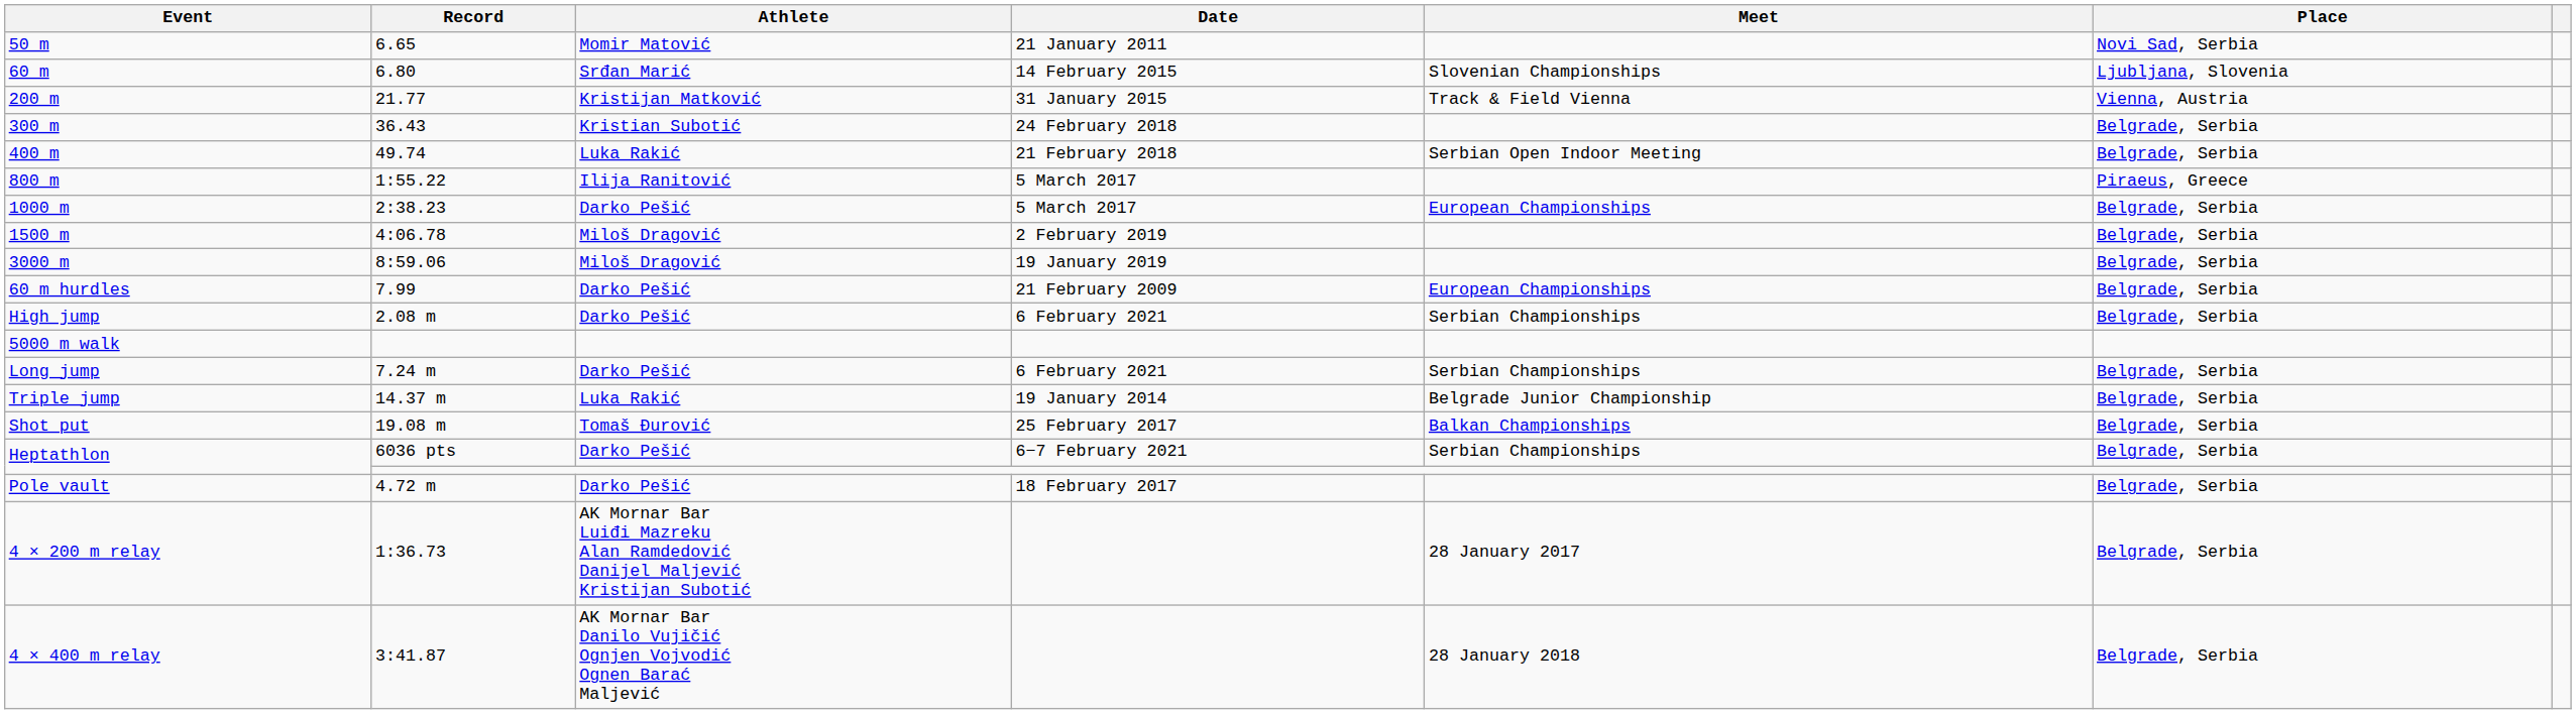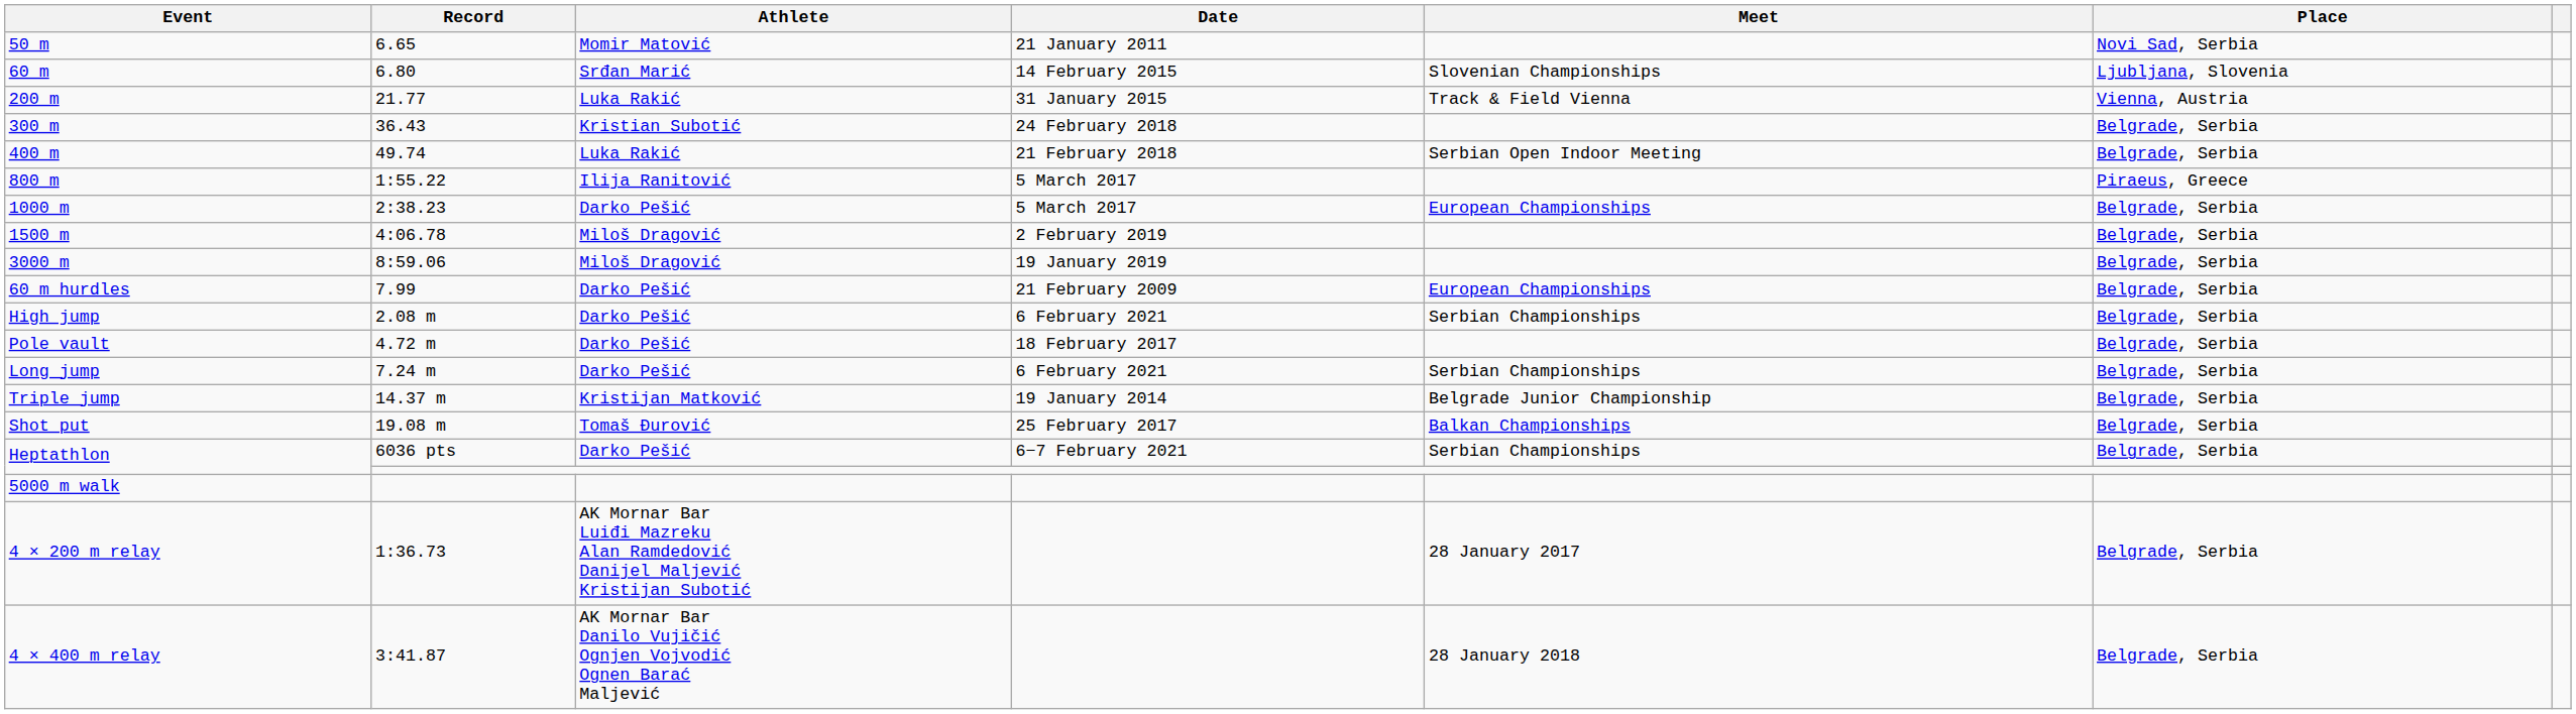200 m | Athlete: Kristijan Matković -> Luka Rakić
rows swapped: Pole vault <-> 5000 m walk
Triple jump | Athlete: Luka Rakić -> Kristijan Matković
